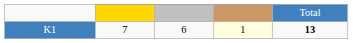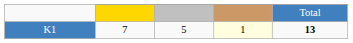K1 | column 3: 6 -> 5
